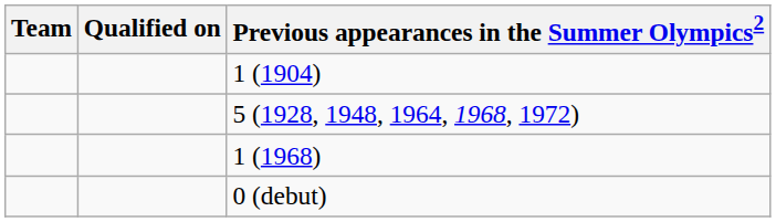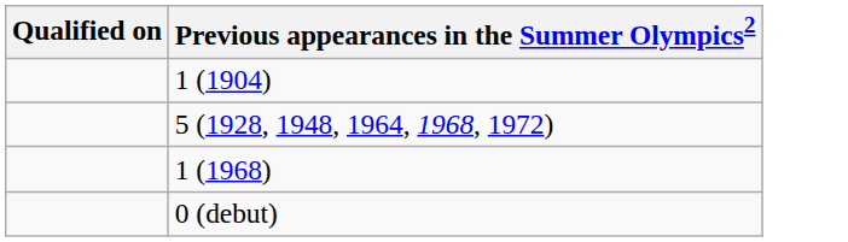- column: Team
